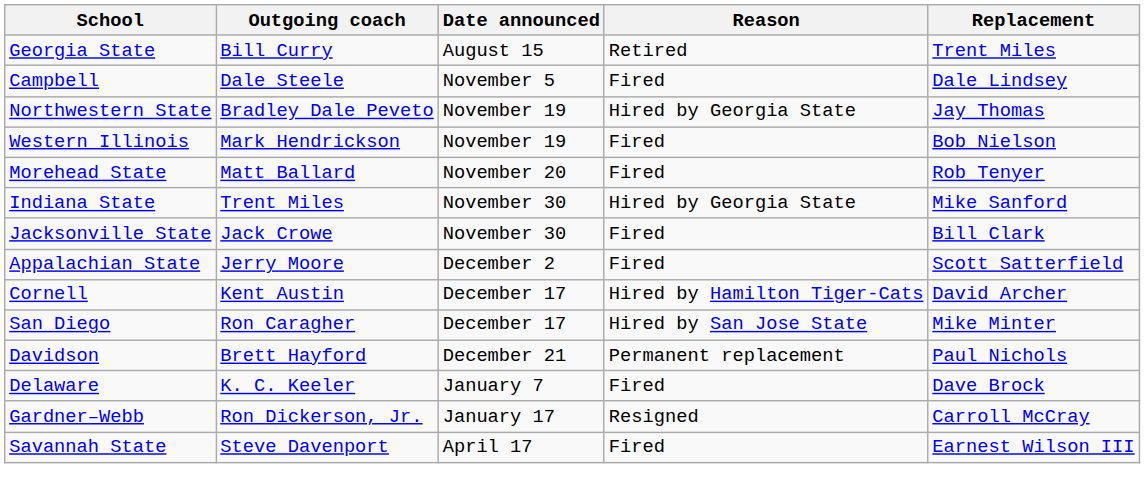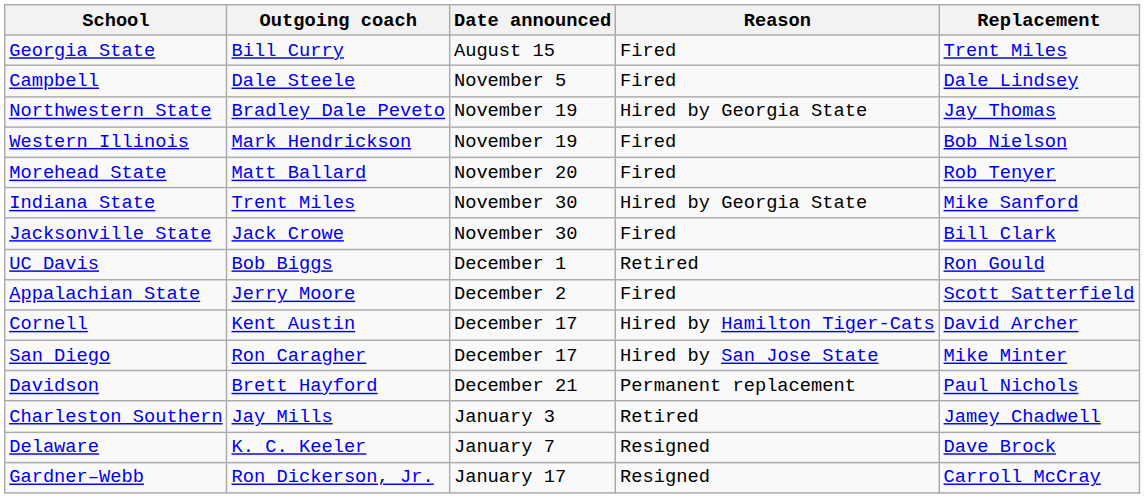Georgia State | Reason: Retired -> Fired
+ row: UC Davis | Bob Biggs | December 1 | Retired | Ron Gould
+ row: Charleston Southern | Jay Mills | January 3 | Retired | Jamey Chadwell
Delaware | Reason: Fired -> Resigned
- row: Savannah State | Steve Davenport | April 17 | Fired | Earnest Wilson III
